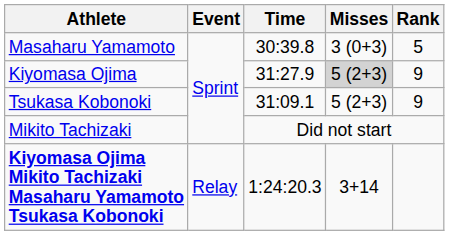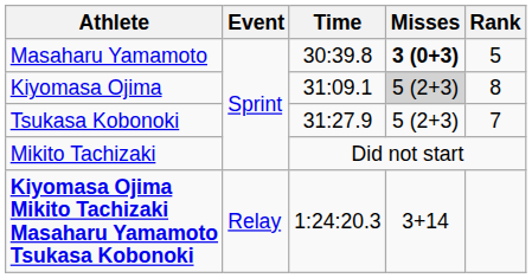Masaharu Yamamoto | Misses: normal -> bold
Kiyomasa Ojima | Time: 31:27.9 -> 31:09.1
Kiyomasa Ojima | Rank: 9 -> 8
Tsukasa Kobonoki | Time: 31:09.1 -> 31:27.9
Tsukasa Kobonoki | Rank: 9 -> 7
